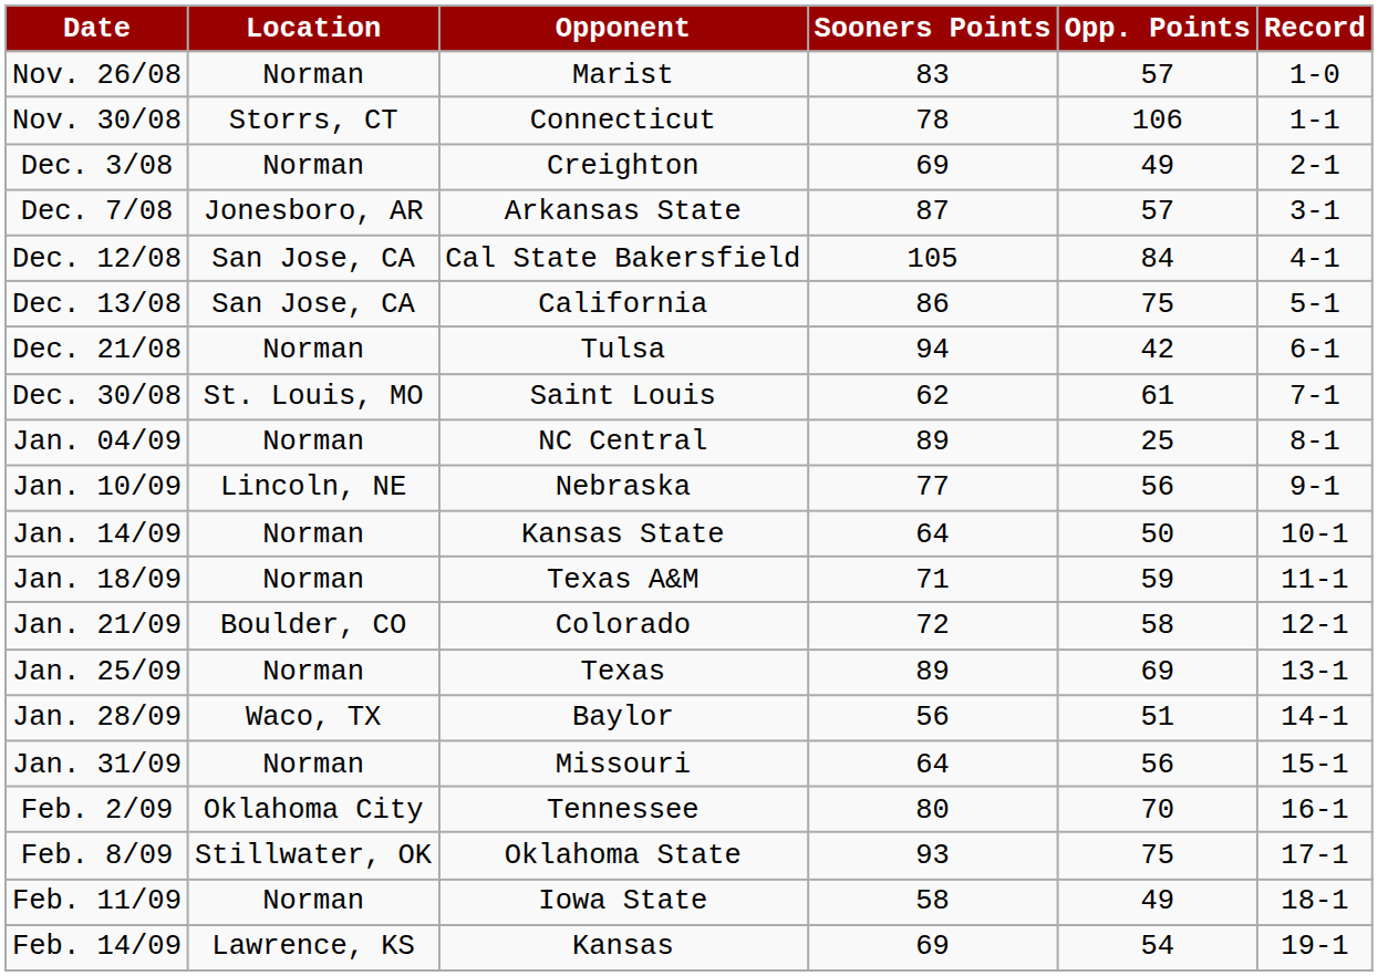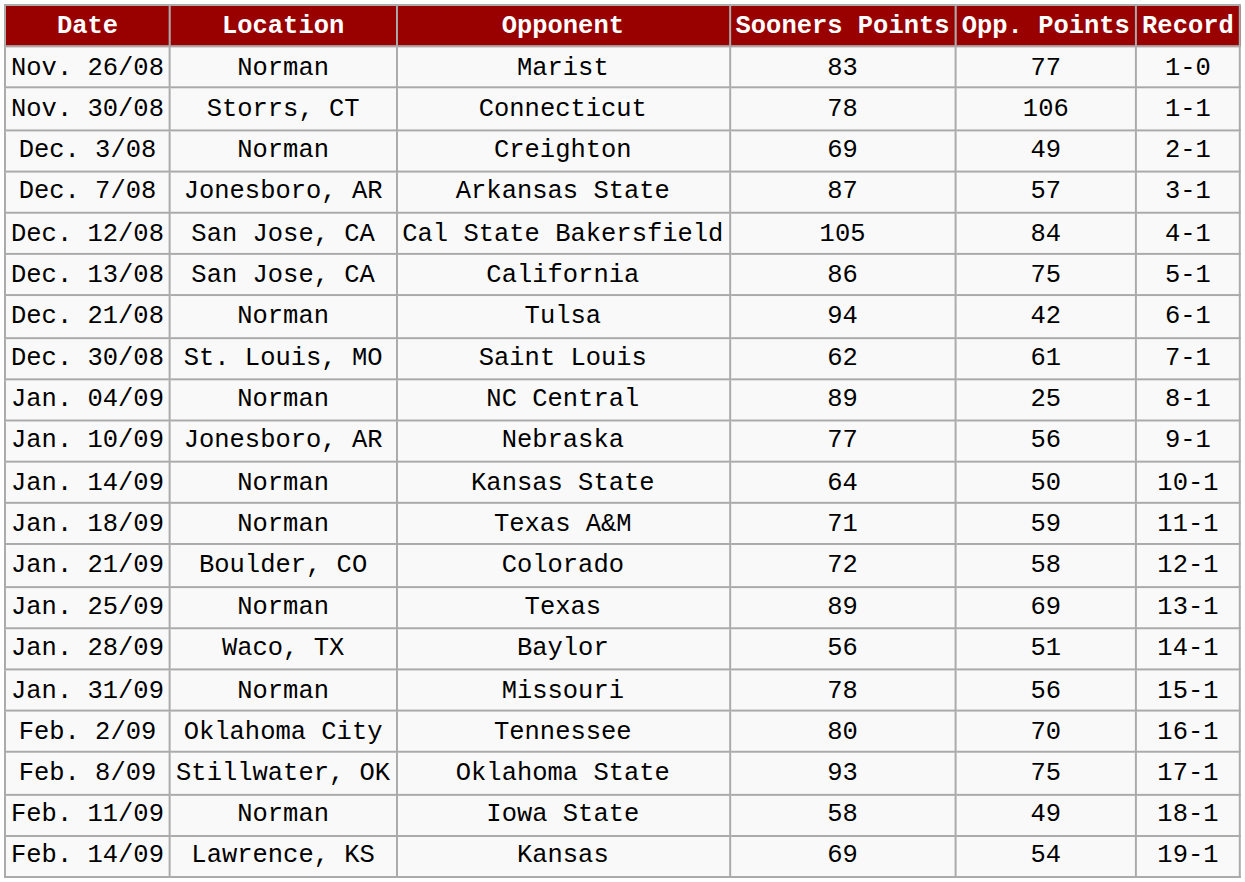Nov. 26/08 | Opp. Points: 57 -> 77
Jan. 10/09 | Location: Lincoln, NE -> Jonesboro, AR
Jan. 31/09 | Sooners Points: 64 -> 78
